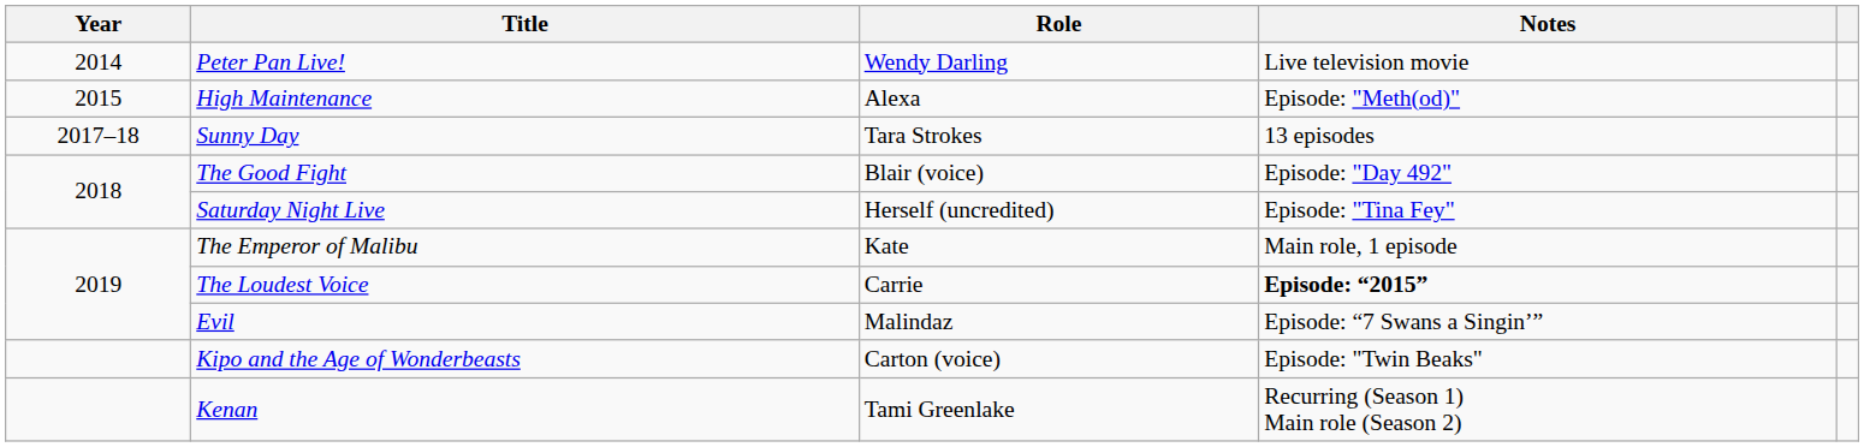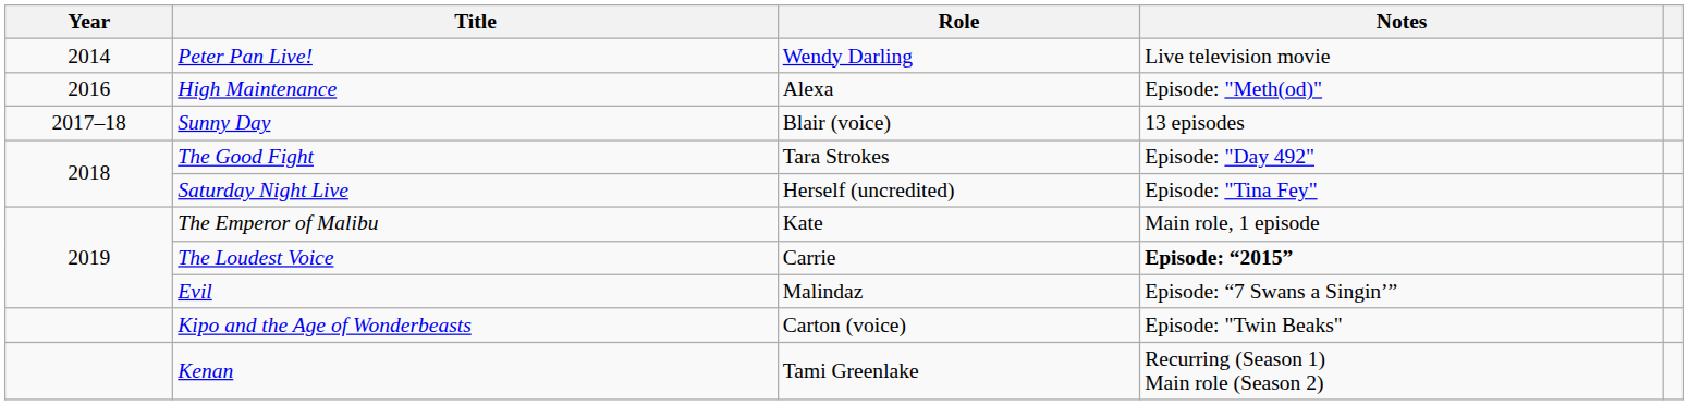High Maintenance | Year: 2015 -> 2016
Sunny Day | Role: Tara Strokes -> Blair (voice)
The Good Fight | Role: Blair (voice) -> Tara Strokes
